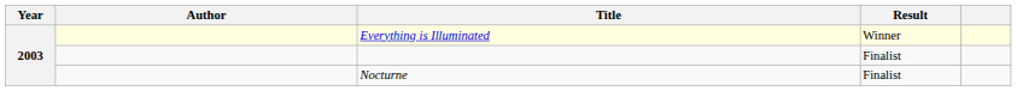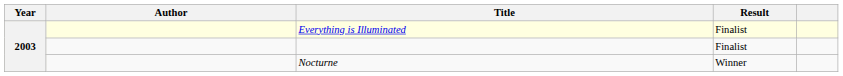Everything is Illuminated | Result: Winner -> Finalist
Nocturne | Result: Finalist -> Winner
